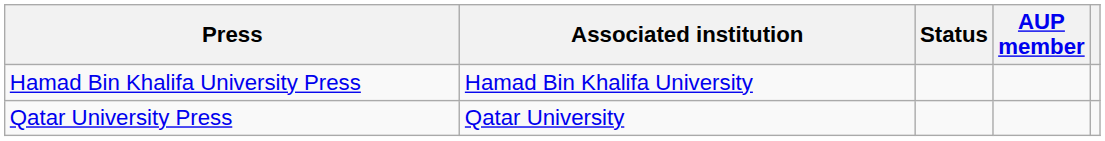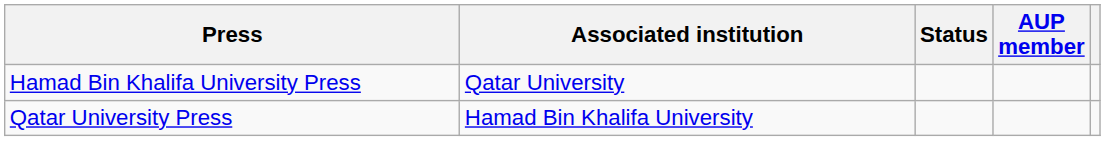Hamad Bin Khalifa University Press | Associated institution: Hamad Bin Khalifa University -> Qatar University
Qatar University Press | Associated institution: Qatar University -> Hamad Bin Khalifa University
